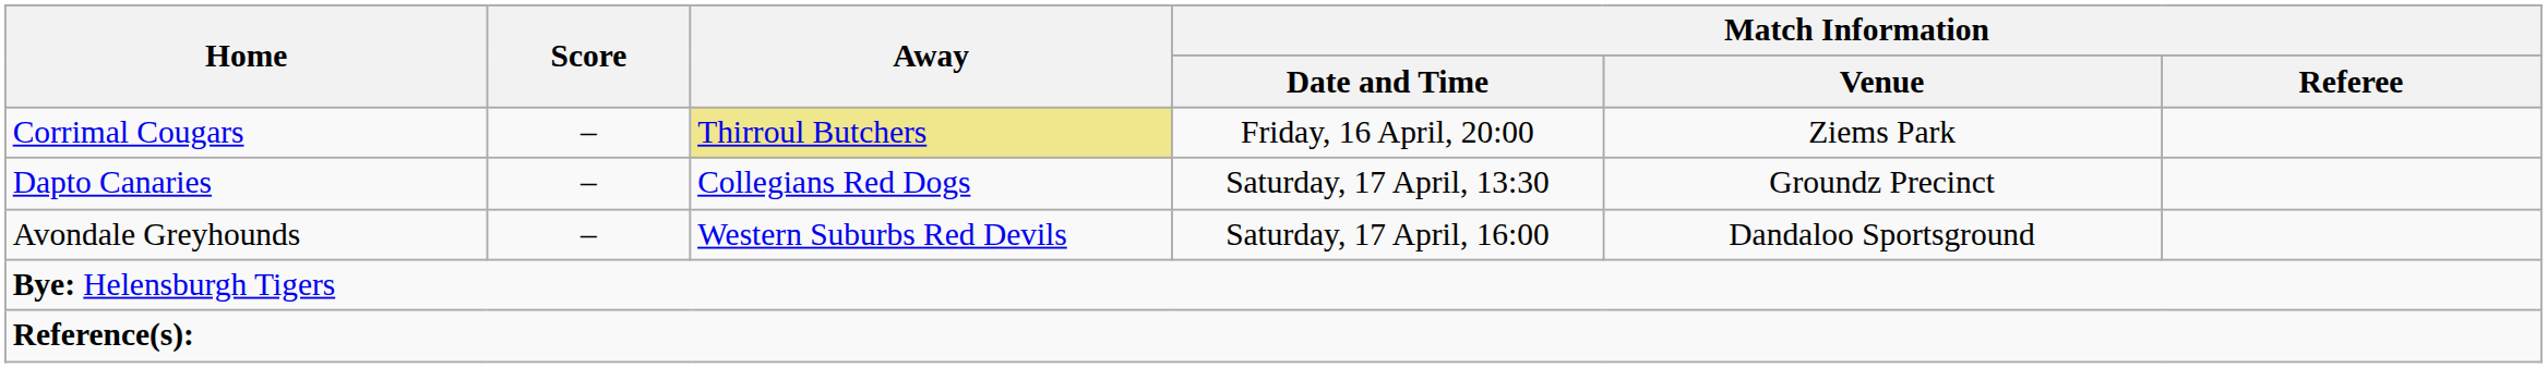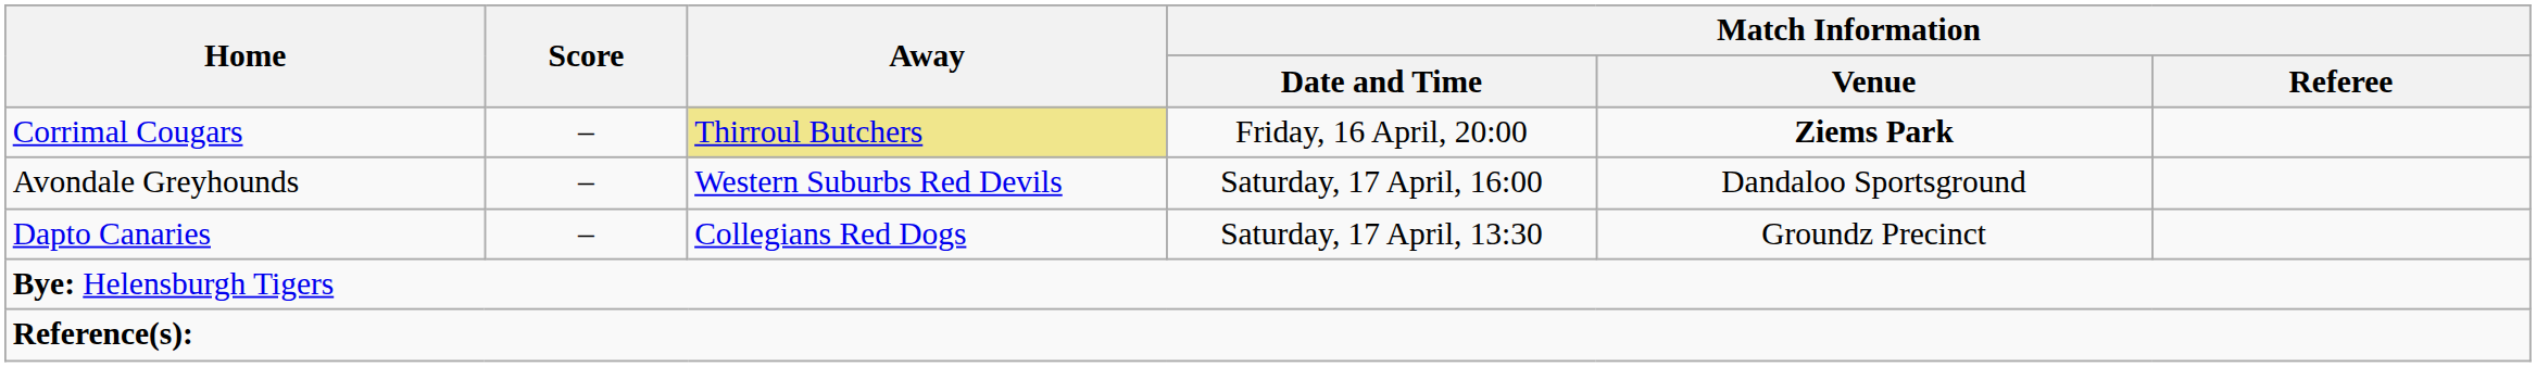Corrimal Cougars | Match Information / Venue: normal -> bold
rows swapped: Dapto Canaries <-> Avondale Greyhounds
